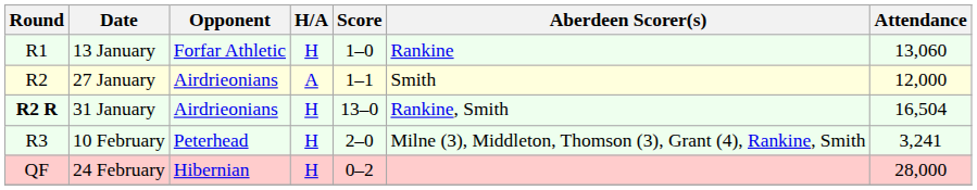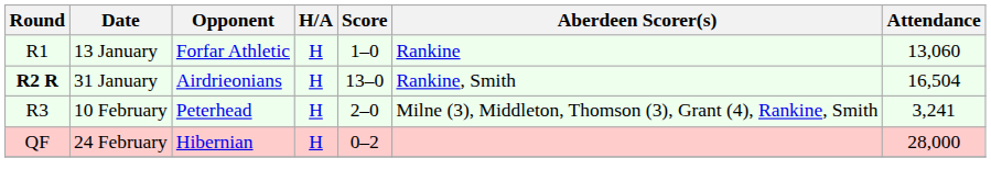- row: R2 | 27 January | Airdrieonians | A | 1–1 | Smith | 12,000
